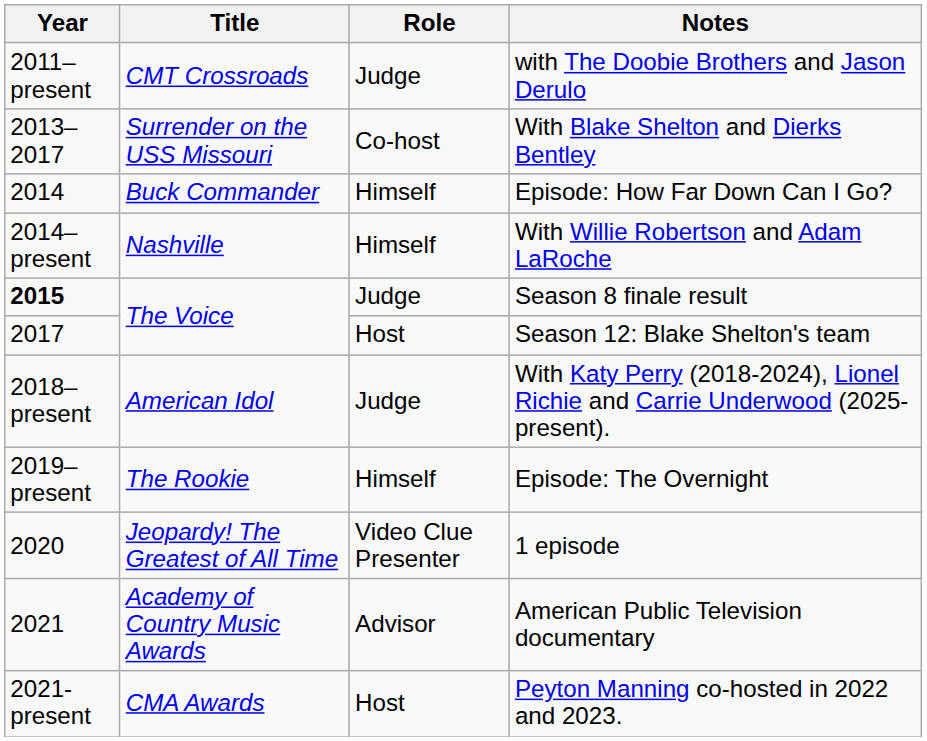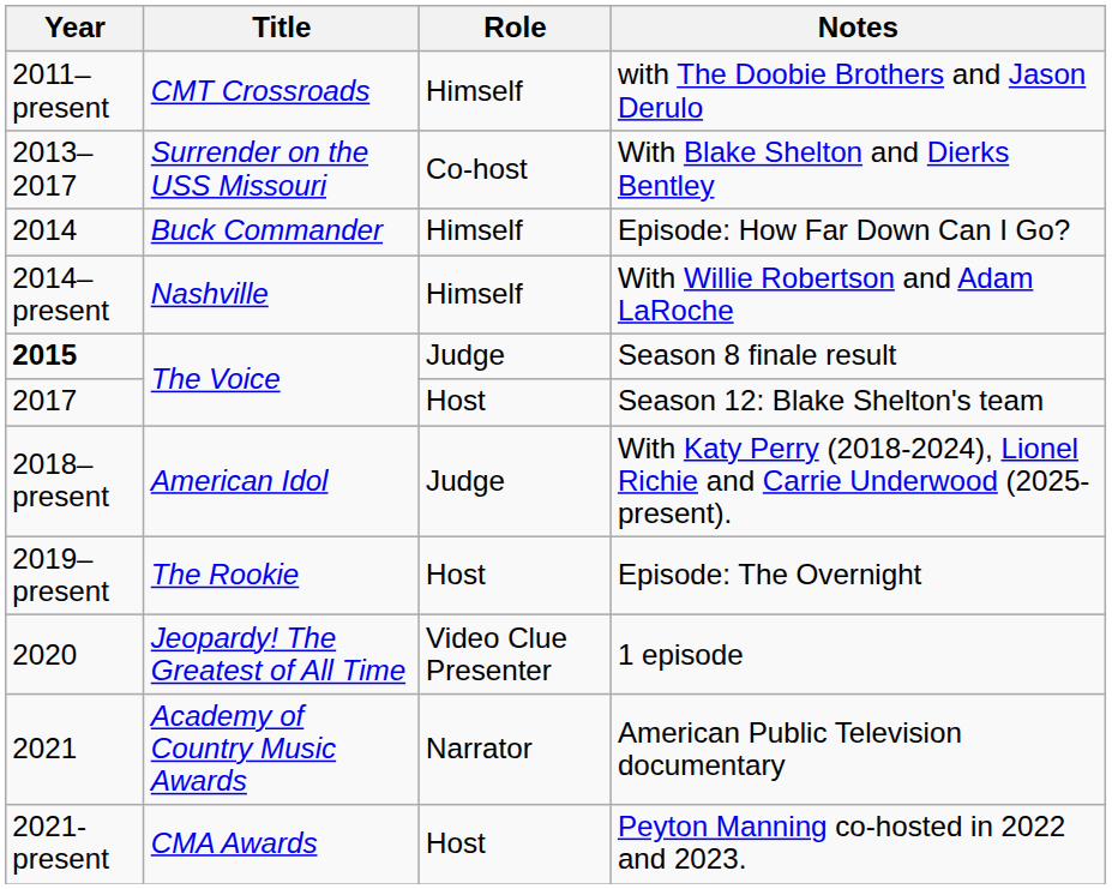with The Doobie Brothers and Jason Derulo | Role: Judge -> Himself
Episode: The Overnight | Role: Himself -> Host
American Public Television documentary | Role: Advisor -> Narrator
